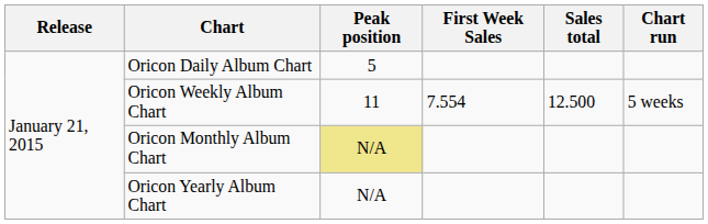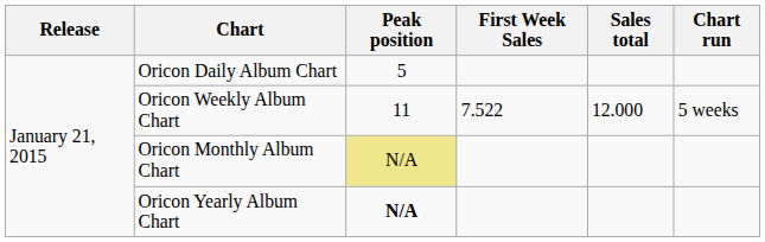Oricon Weekly Album Chart | First Week Sales: 7.554 -> 7.522
Oricon Weekly Album Chart | Sales total: 12.500 -> 12.000
Oricon Yearly Album Chart | Peak position: normal -> bold
